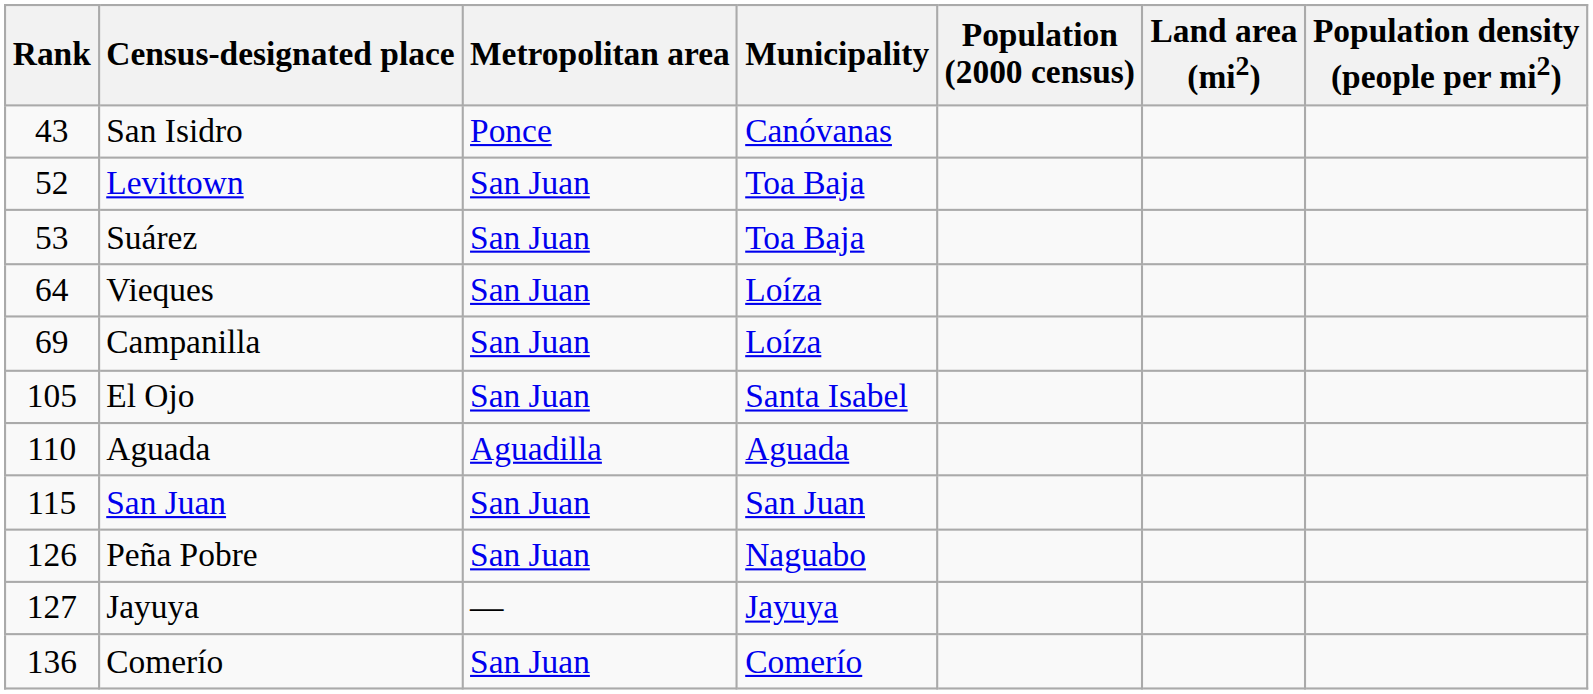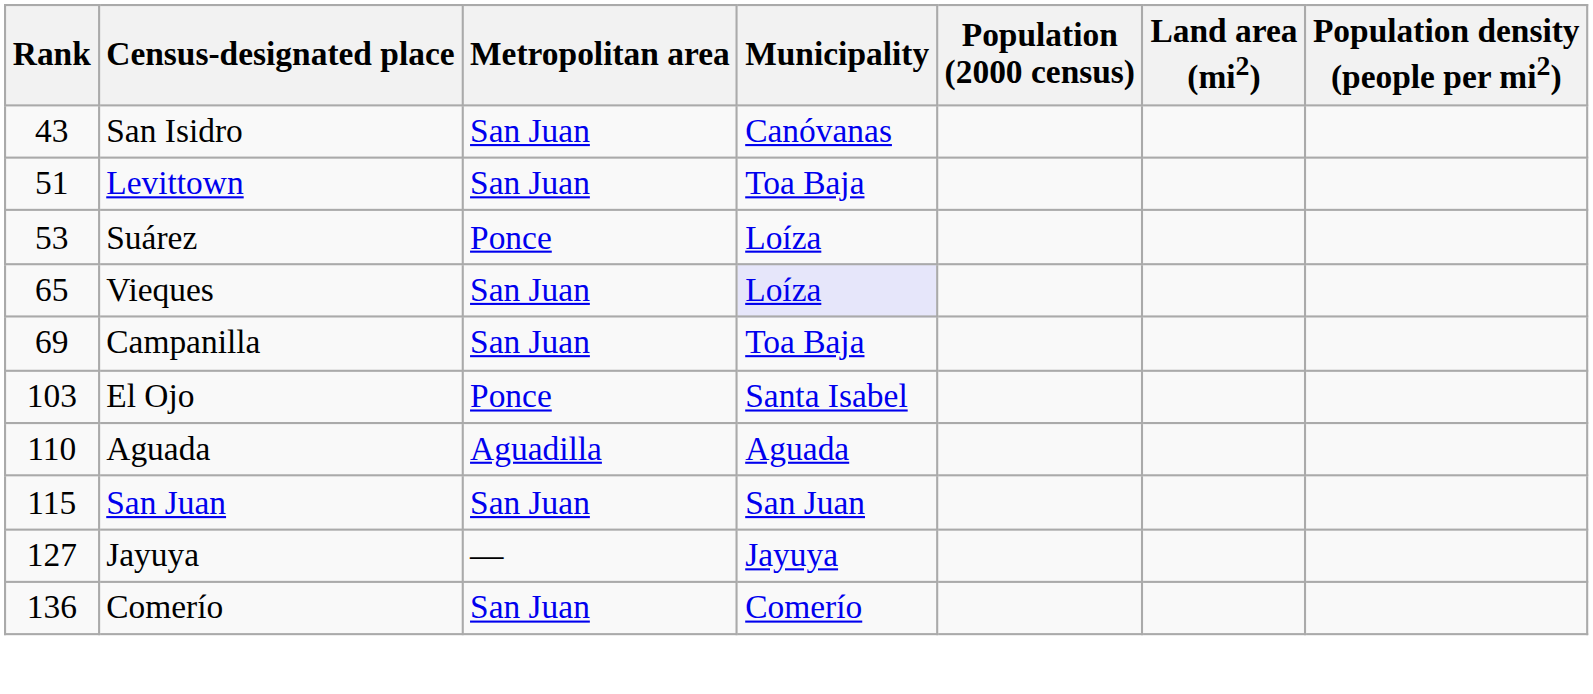San Isidro | Metropolitan area: Ponce -> San Juan
Levittown | Rank: 52 -> 51
Suárez | Metropolitan area: San Juan -> Ponce
Suárez | Municipality: Toa Baja -> Loíza
Vieques | Rank: 64 -> 65
Vieques | Municipality: no background -> lavender background
Campanilla | Municipality: Loíza -> Toa Baja
El Ojo | Rank: 105 -> 103
El Ojo | Metropolitan area: San Juan -> Ponce
- row: 126 | Peña Pobre | San Juan | Naguabo
